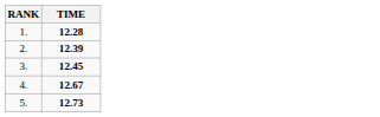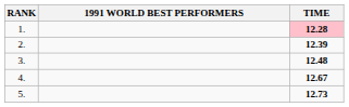+ column: 1991 WORLD BEST PERFORMERS
1. | TIME: no background -> pink background
3. | TIME: 12.45 -> 12.48
